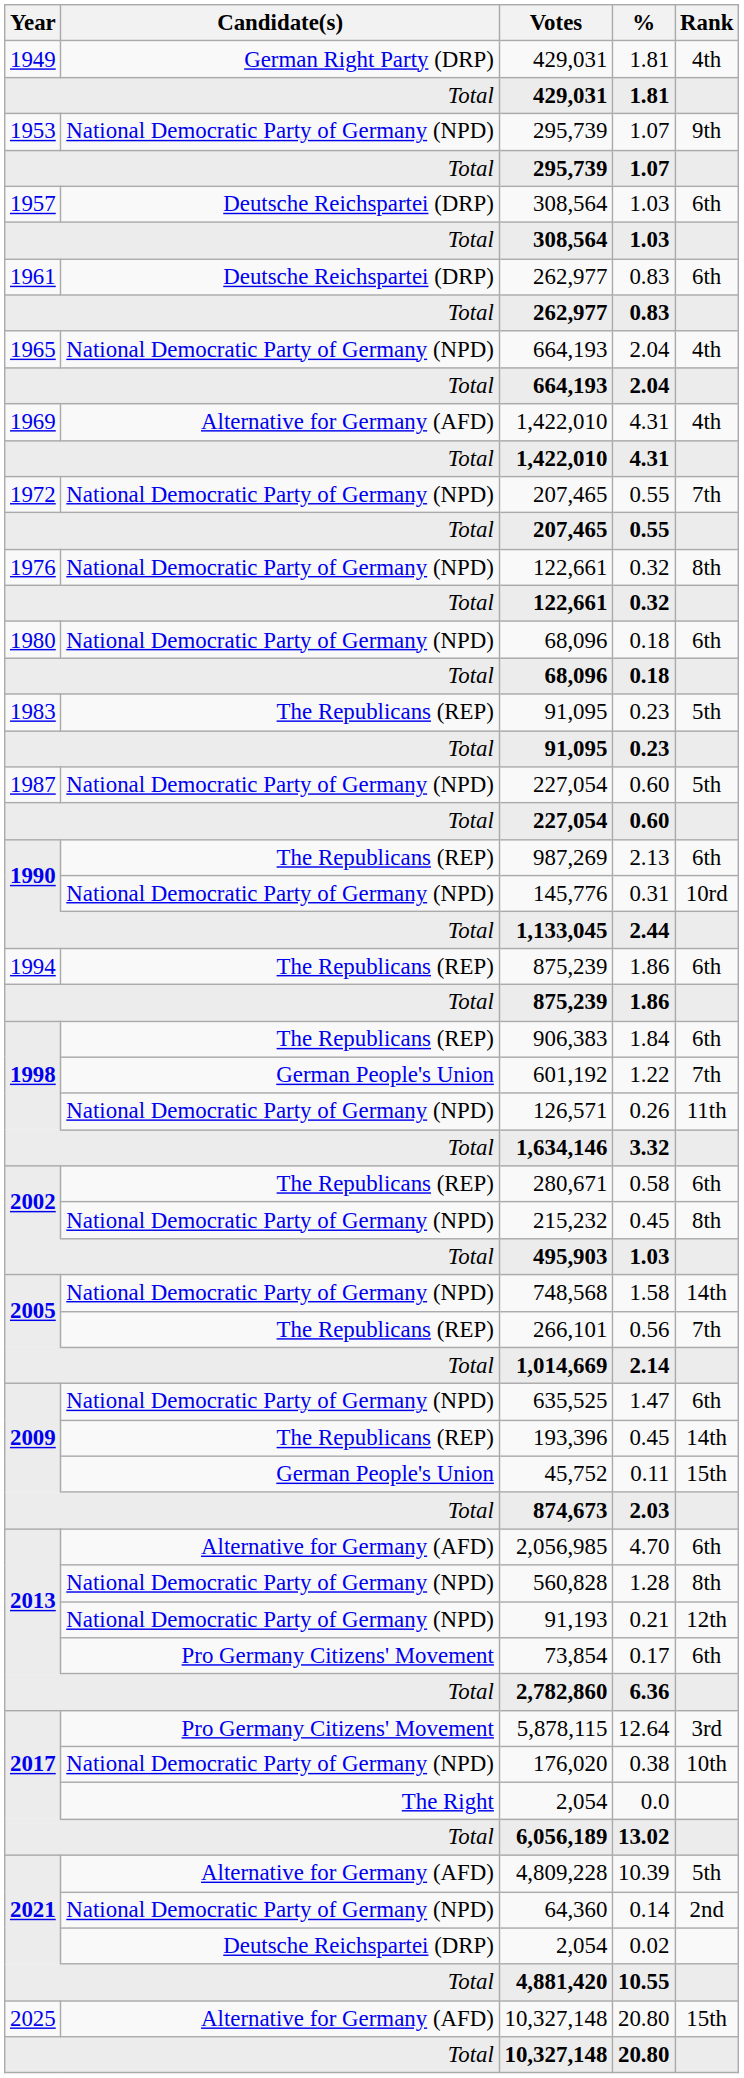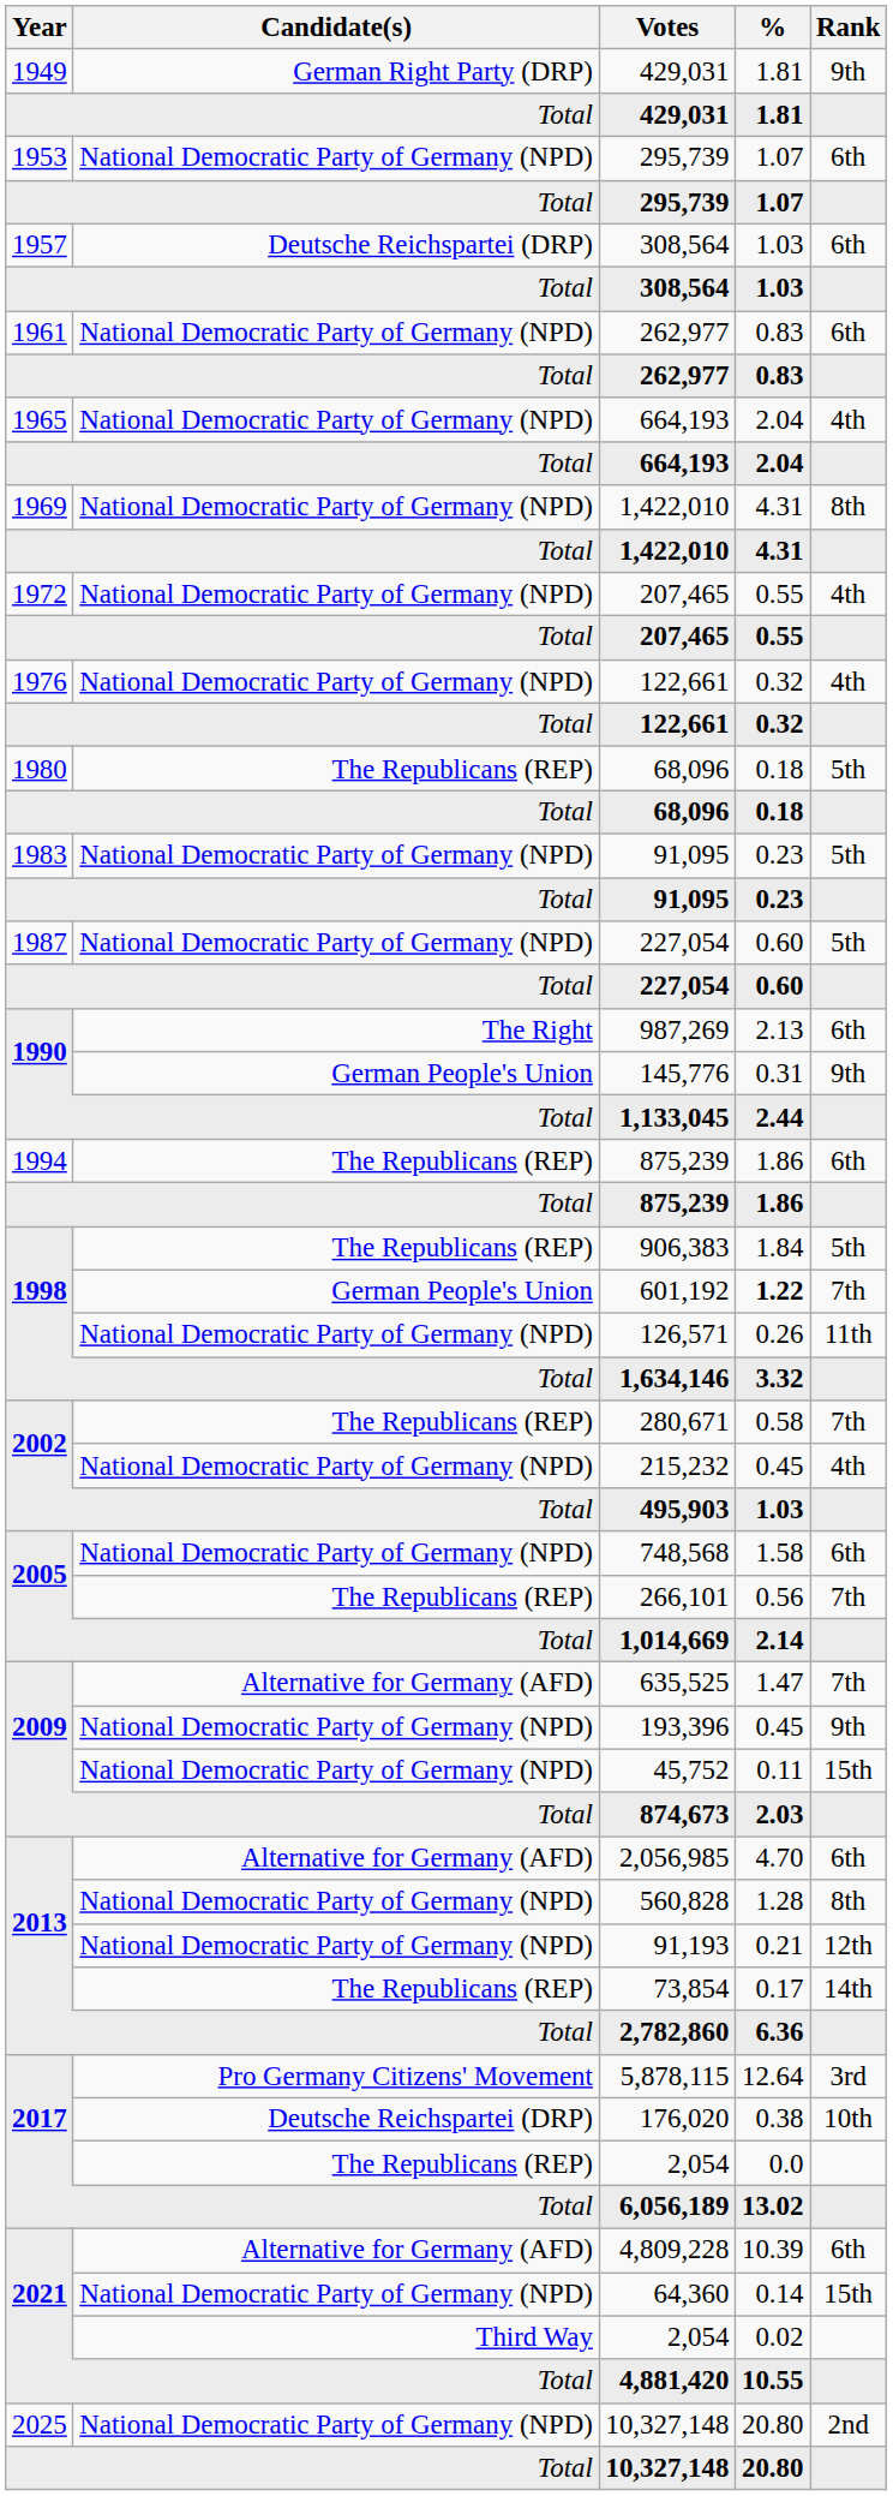1949 / 429,031 | Rank: 4th -> 9th
1953 / 295,739 | Rank: 9th -> 6th
1961 / 262,977 | Candidate(s): Deutsche Reichspartei (DRP) -> National Democratic Party of Germany (NPD)
1969 / 1,422,010 | Candidate(s): Alternative for Germany (AFD) -> National Democratic Party of Germany (NPD)
1969 / 1,422,010 | Rank: 4th -> 8th
1972 / 207,465 | Rank: 7th -> 4th
1976 / 122,661 | Rank: 8th -> 4th
1980 / 68,096 | Candidate(s): National Democratic Party of Germany (NPD) -> The Republicans (REP)
1980 / 68,096 | Rank: 6th -> 5th
1983 / 91,095 | Candidate(s): The Republicans (REP) -> National Democratic Party of Germany (NPD)
987,269 | Candidate(s): The Republicans (REP) -> The Right
145,776 | Candidate(s): National Democratic Party of Germany (NPD) -> German People's Union
145,776 | Rank: 10rd -> 9th
906,383 | Rank: 6th -> 5th
601,192 | %: normal -> bold
280,671 | Rank: 6th -> 7th
215,232 | Rank: 8th -> 4th
748,568 | Rank: 14th -> 6th
635,525 | Candidate(s): National Democratic Party of Germany (NPD) -> Alternative for Germany (AFD)
635,525 | Rank: 6th -> 7th
193,396 | Candidate(s): The Republicans (REP) -> National Democratic Party of Germany (NPD)
193,396 | Rank: 14th -> 9th
45,752 | Candidate(s): German People's Union -> National Democratic Party of Germany (NPD)
73,854 | Candidate(s): Pro Germany Citizens' Movement -> The Republicans (REP)
73,854 | Rank: 6th -> 14th
176,020 | Candidate(s): National Democratic Party of Germany (NPD) -> Deutsche Reichspartei (DRP)
2017 / 2,054 | Candidate(s): The Right -> The Republicans (REP)
4,809,228 | Rank: 5th -> 6th
64,360 | Rank: 2nd -> 15th
2021 / 2,054 | Candidate(s): Deutsche Reichspartei (DRP) -> Third Way
2025 / 10,327,148 | Candidate(s): Alternative for Germany (AFD) -> National Democratic Party of Germany (NPD)
2025 / 10,327,148 | Rank: 15th -> 2nd
